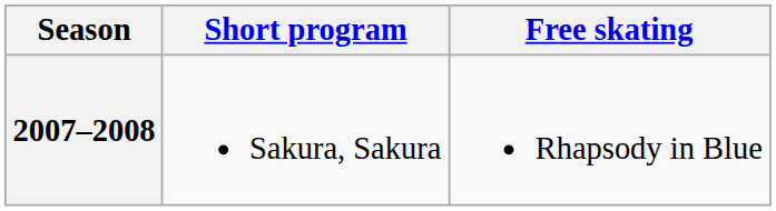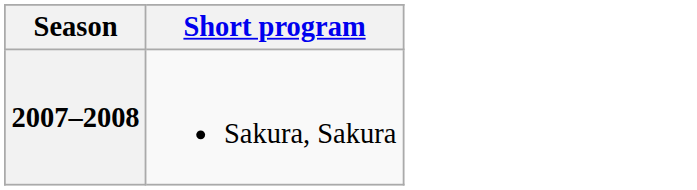- column: Free skating | Rhapsody in Blue
